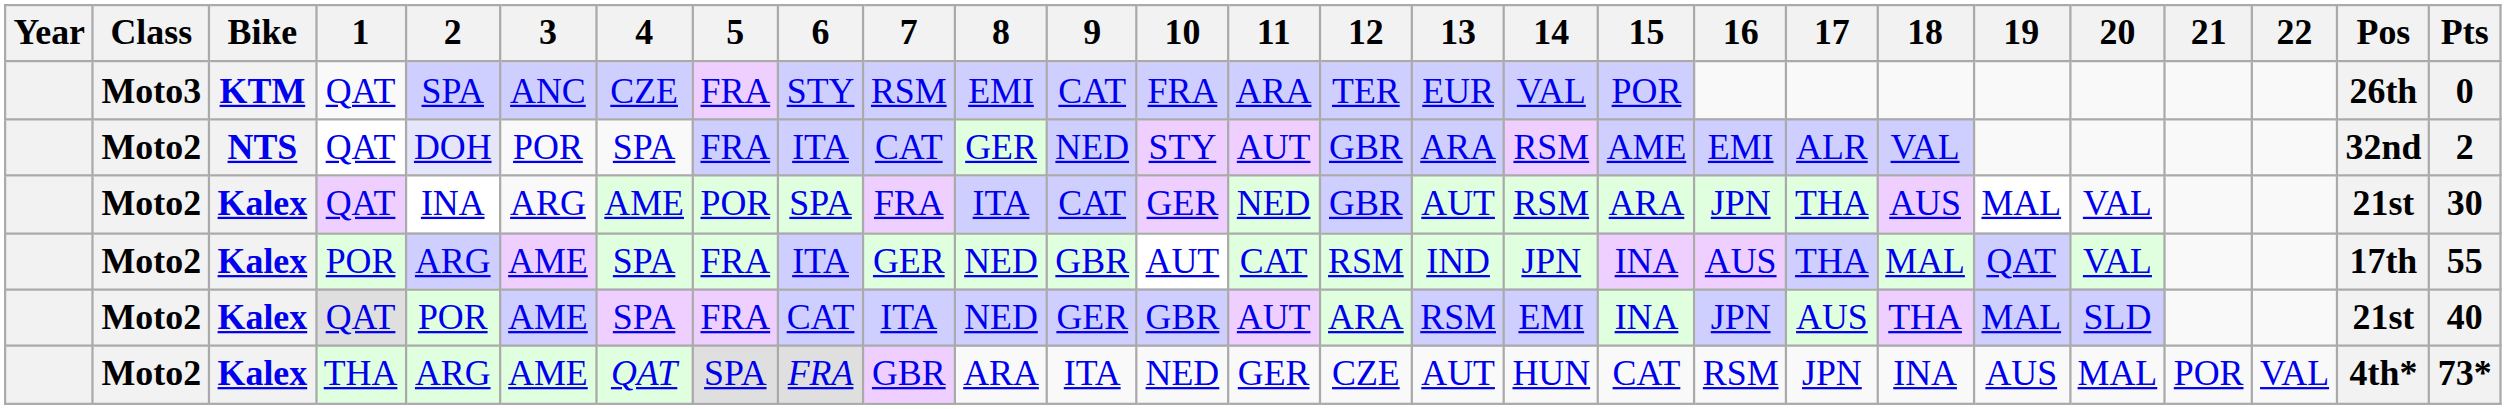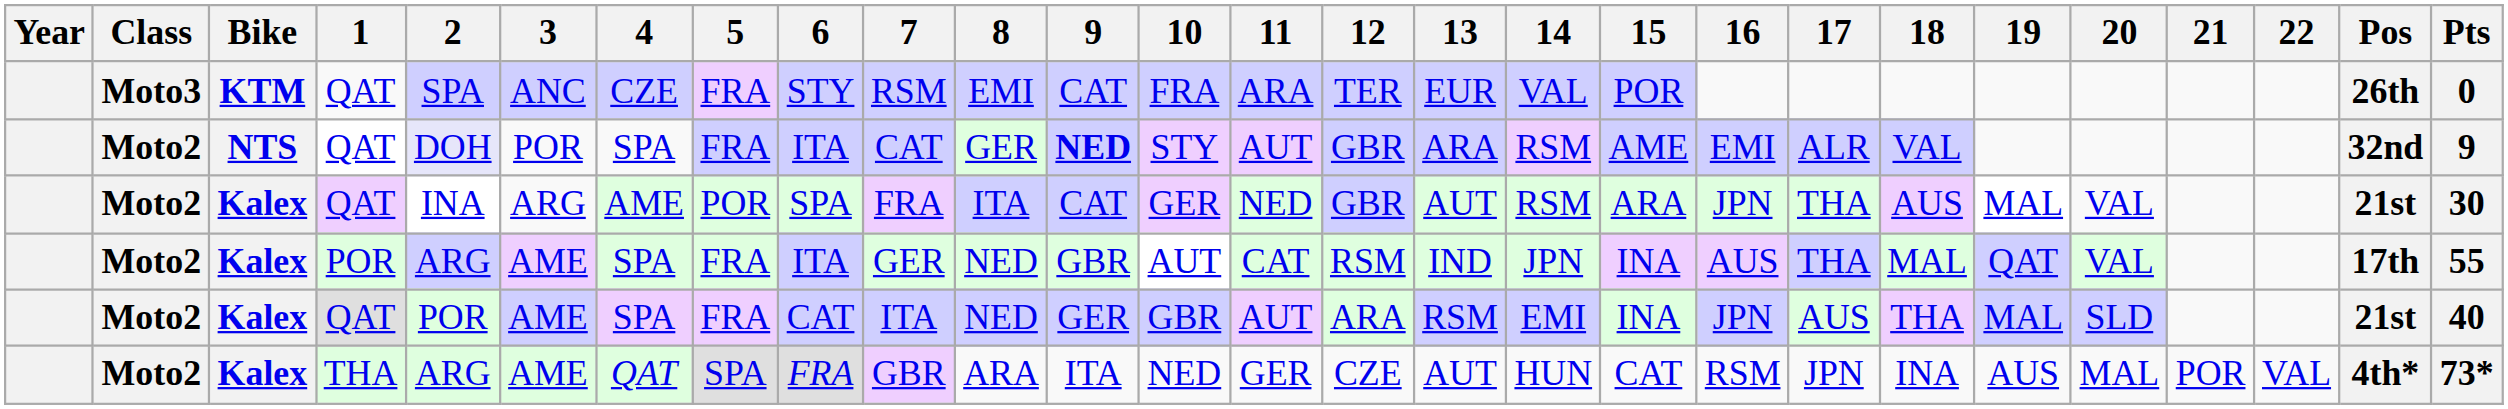NTS | 9: normal -> bold
NTS | Pts: 2 -> 9
